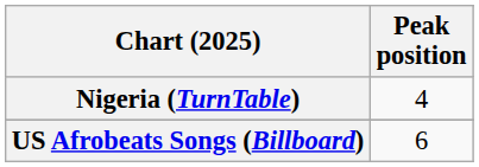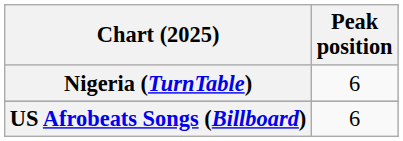Nigeria (TurnTable) | Peak position: 4 -> 6
